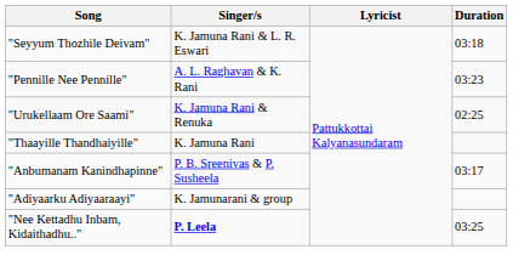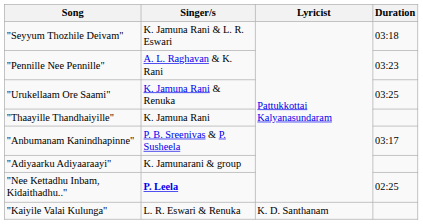"Urukellaam Ore Saami" | Duration: 02:25 -> 03:25
"Nee Kettadhu Inbam, Kidaithadhu.." | Duration: 03:25 -> 02:25
+ row: "Kaiyile Valai Kulunga" | L. R. Eswari & Renuka | K. D. Santhanam
